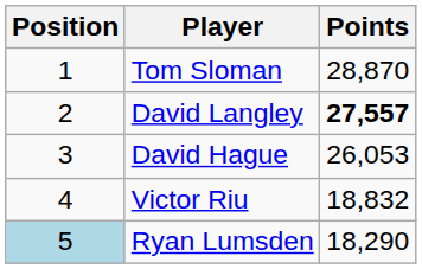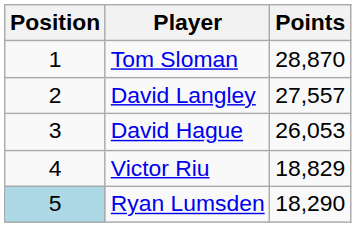David Langley | Points: bold -> normal
Victor Riu | Points: 18,832 -> 18,829
